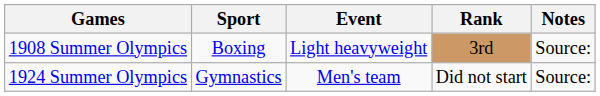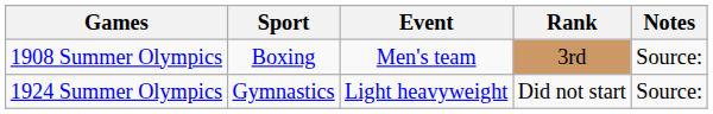1908 Summer Olympics | Event: Light heavyweight -> Men's team
1924 Summer Olympics | Event: Men's team -> Light heavyweight
